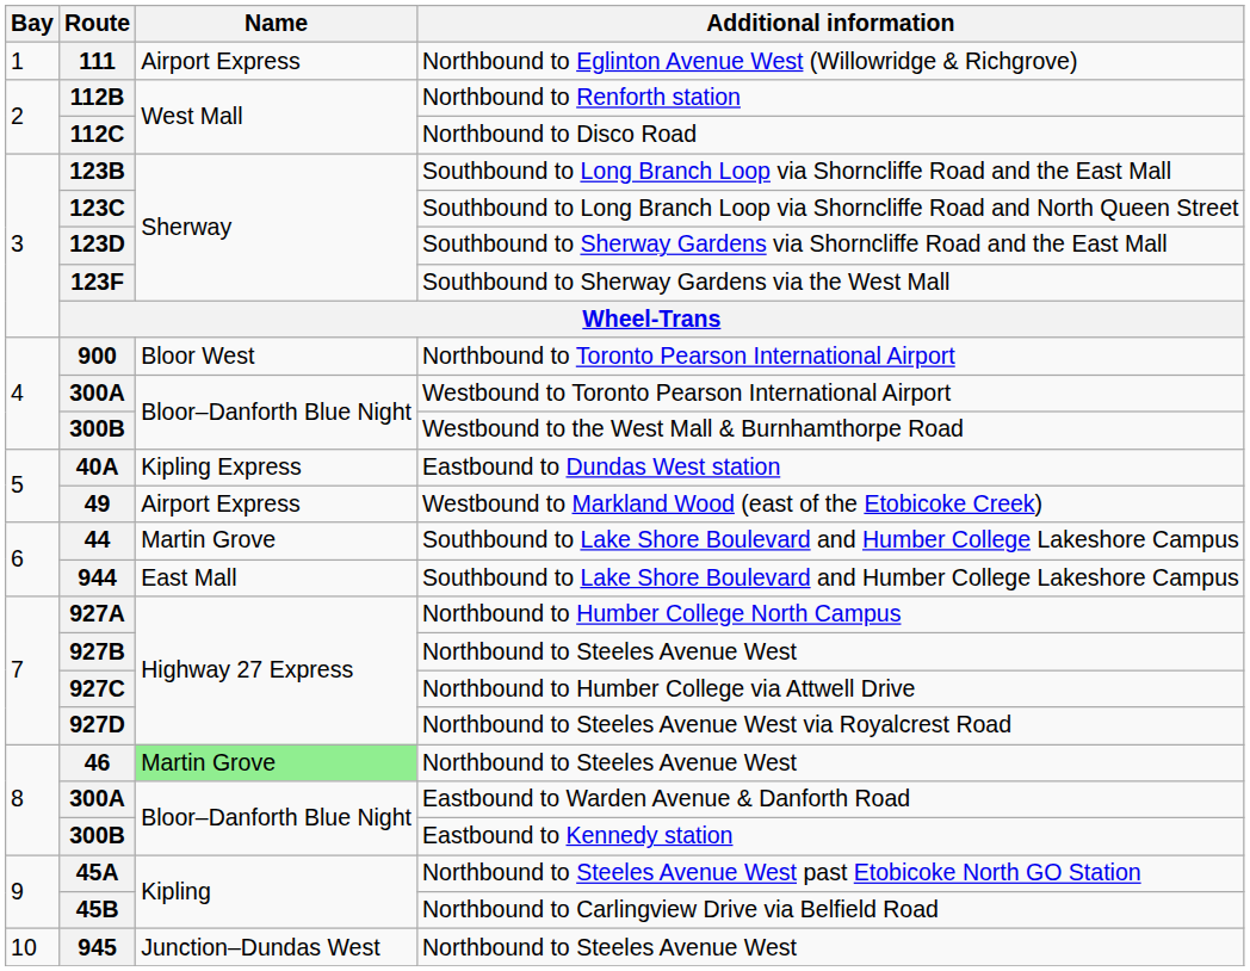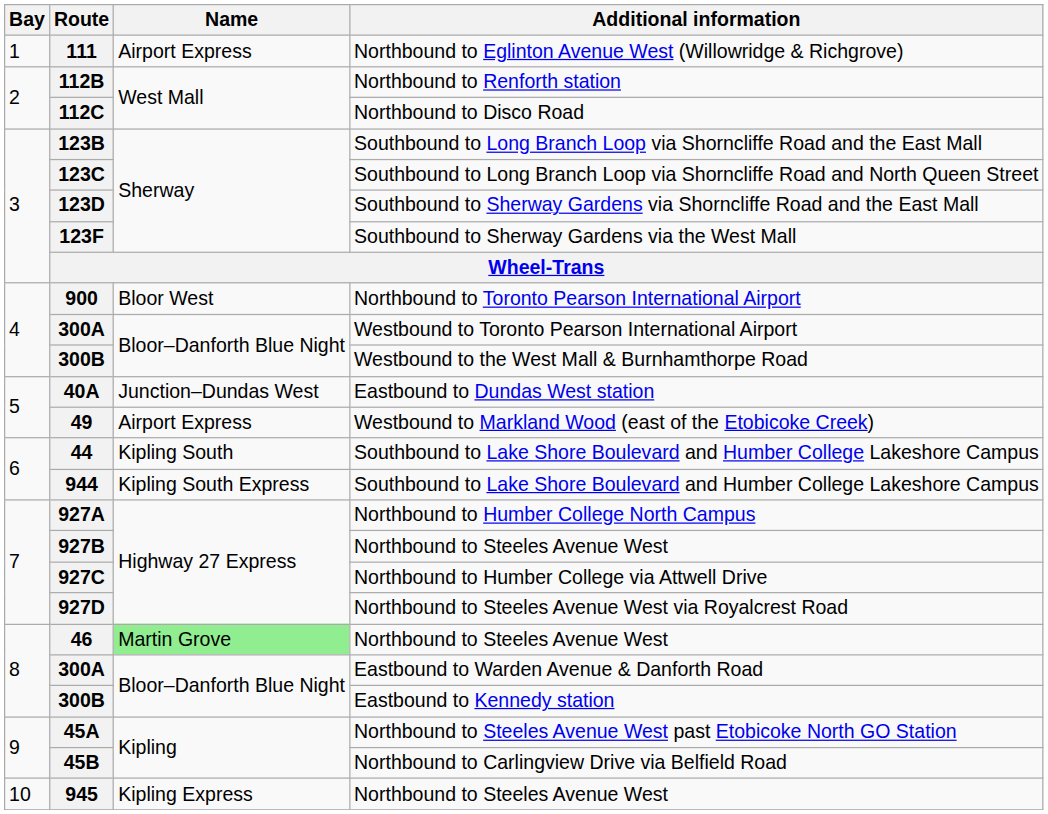40A | Name: Kipling Express -> Junction–Dundas West
44 | Name: Martin Grove -> Kipling South
944 | Name: East Mall -> Kipling South Express
945 | Name: Junction–Dundas West -> Kipling Express
